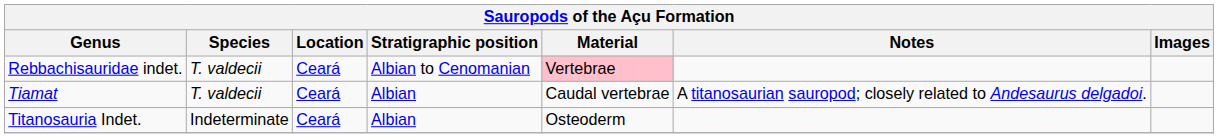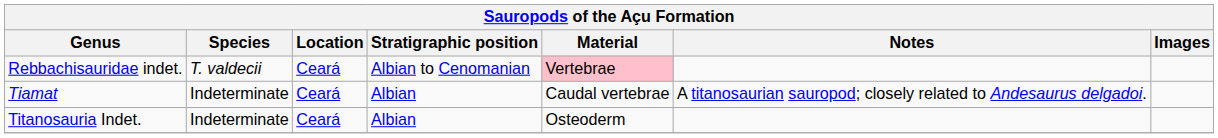Tiamat | Species: T. valdecii -> Indeterminate
